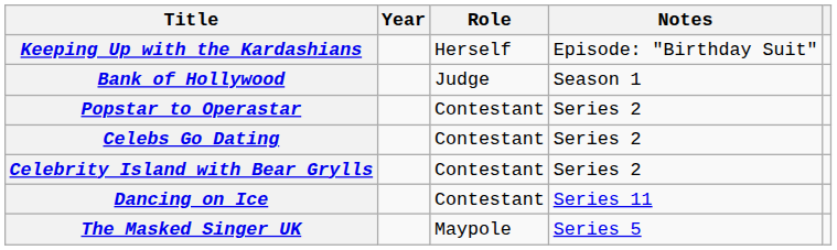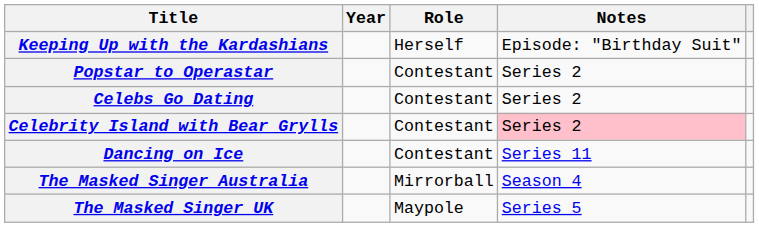- row: Bank of Hollywood | Judge | Season 1
Celebrity Island with Bear Grylls | Notes: no background -> pink background
+ row: The Masked Singer Australia | Mirrorball | Season 4
